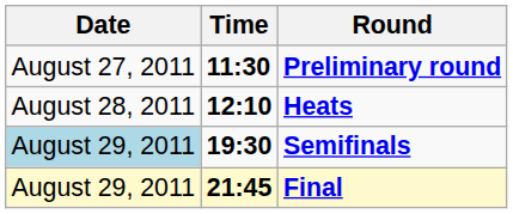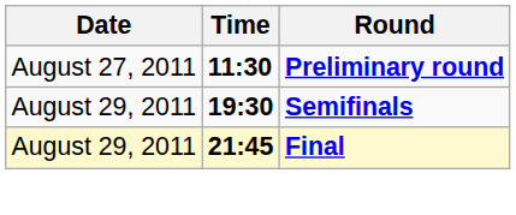- row: August 28, 2011 | 12:10 | Heats
Semifinals | Date: lightblue background -> no background
